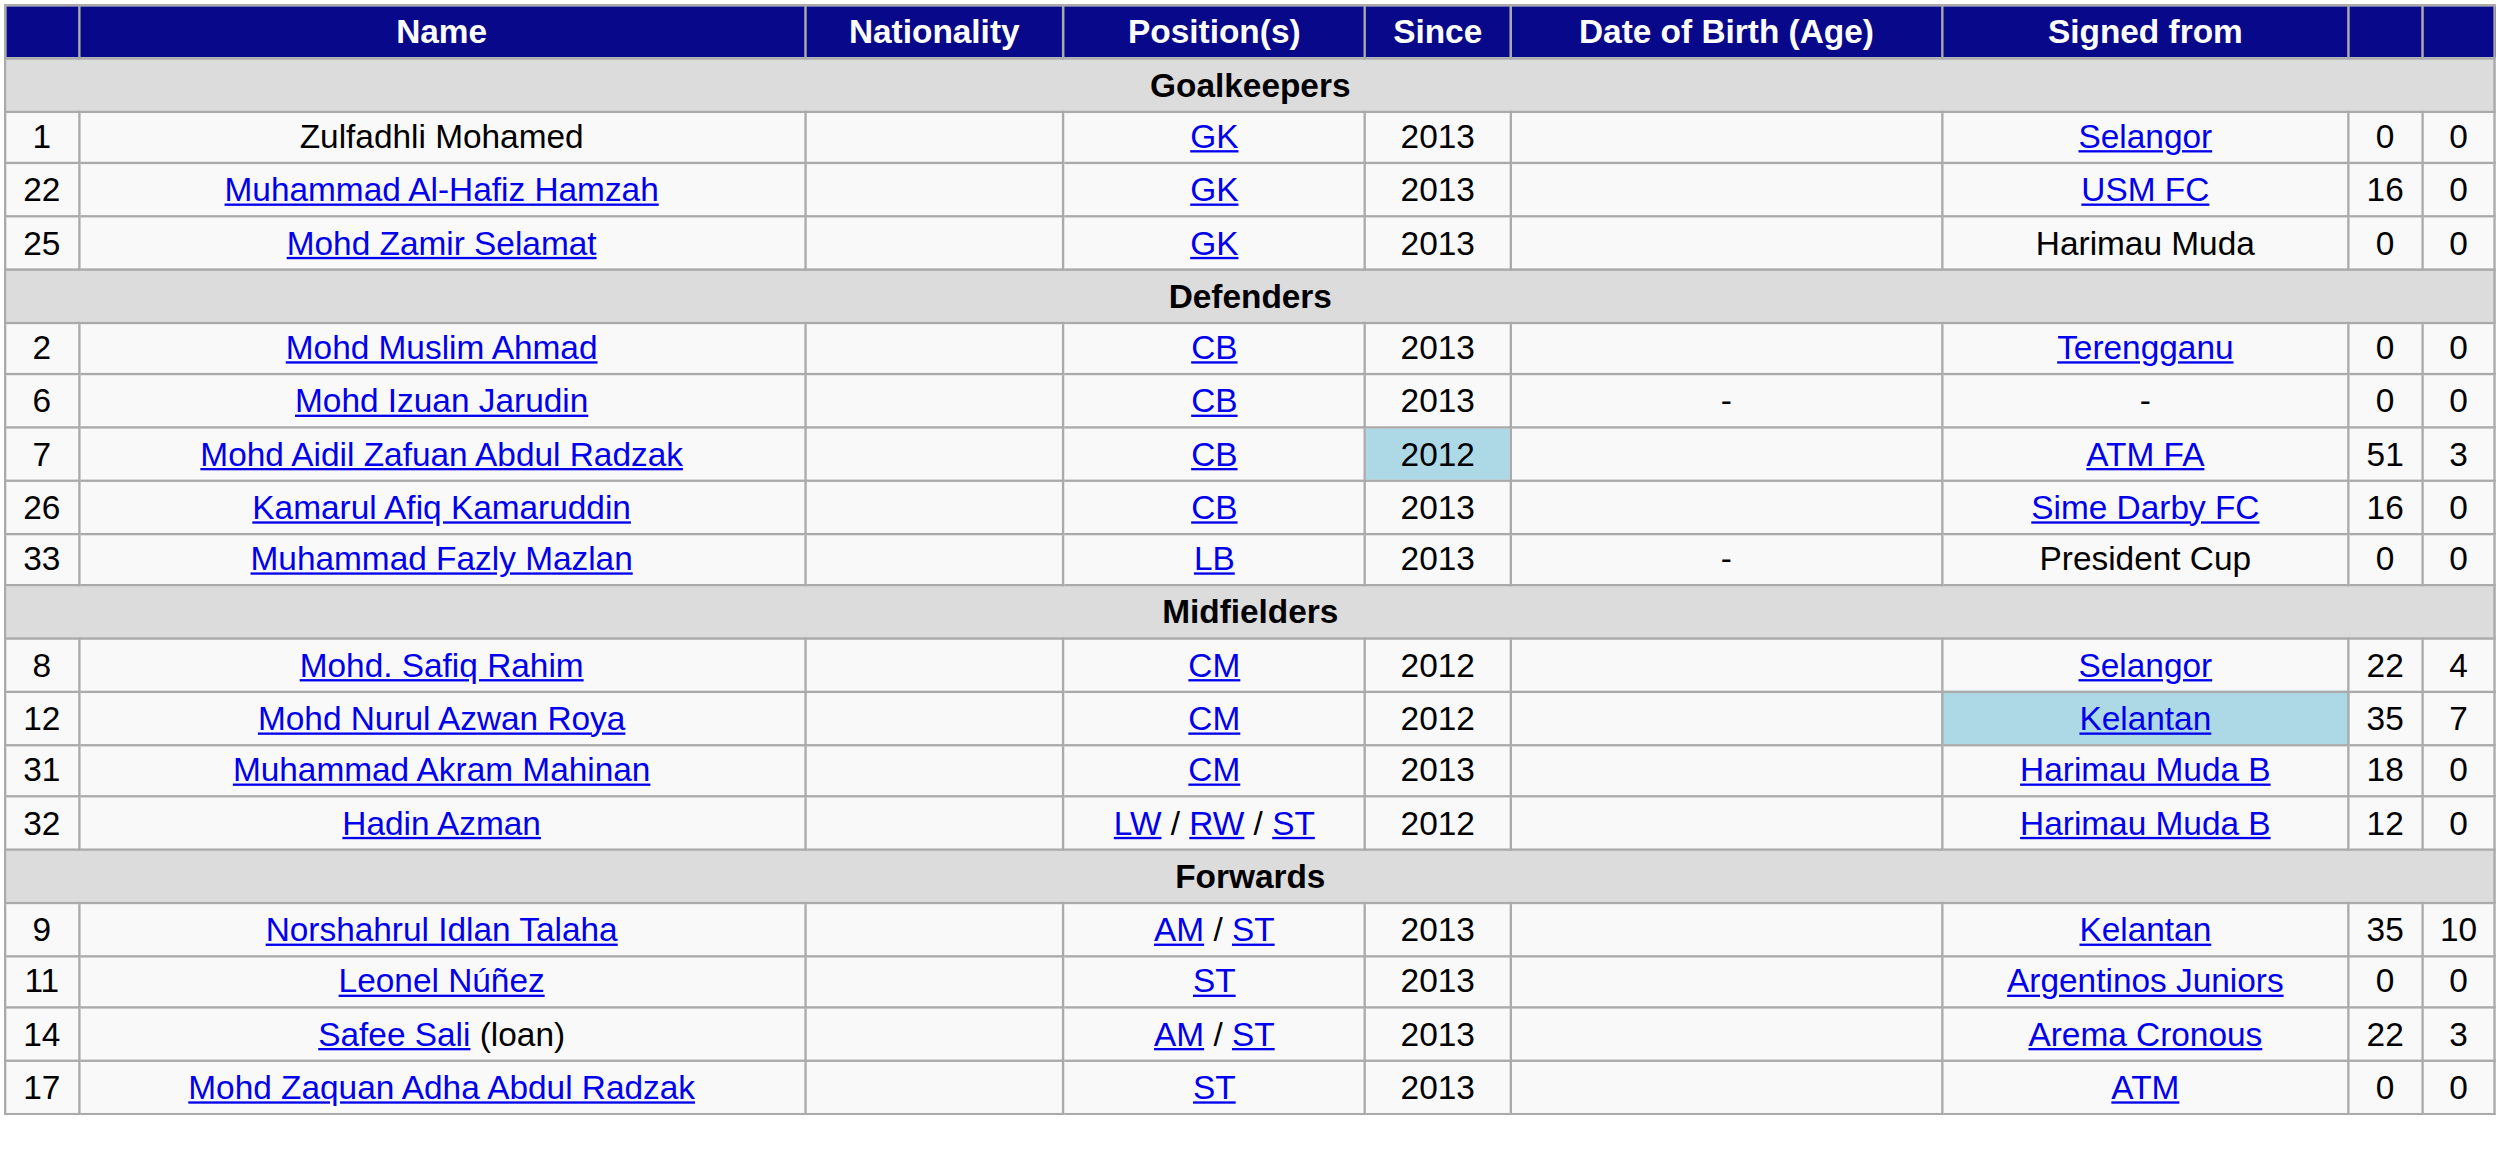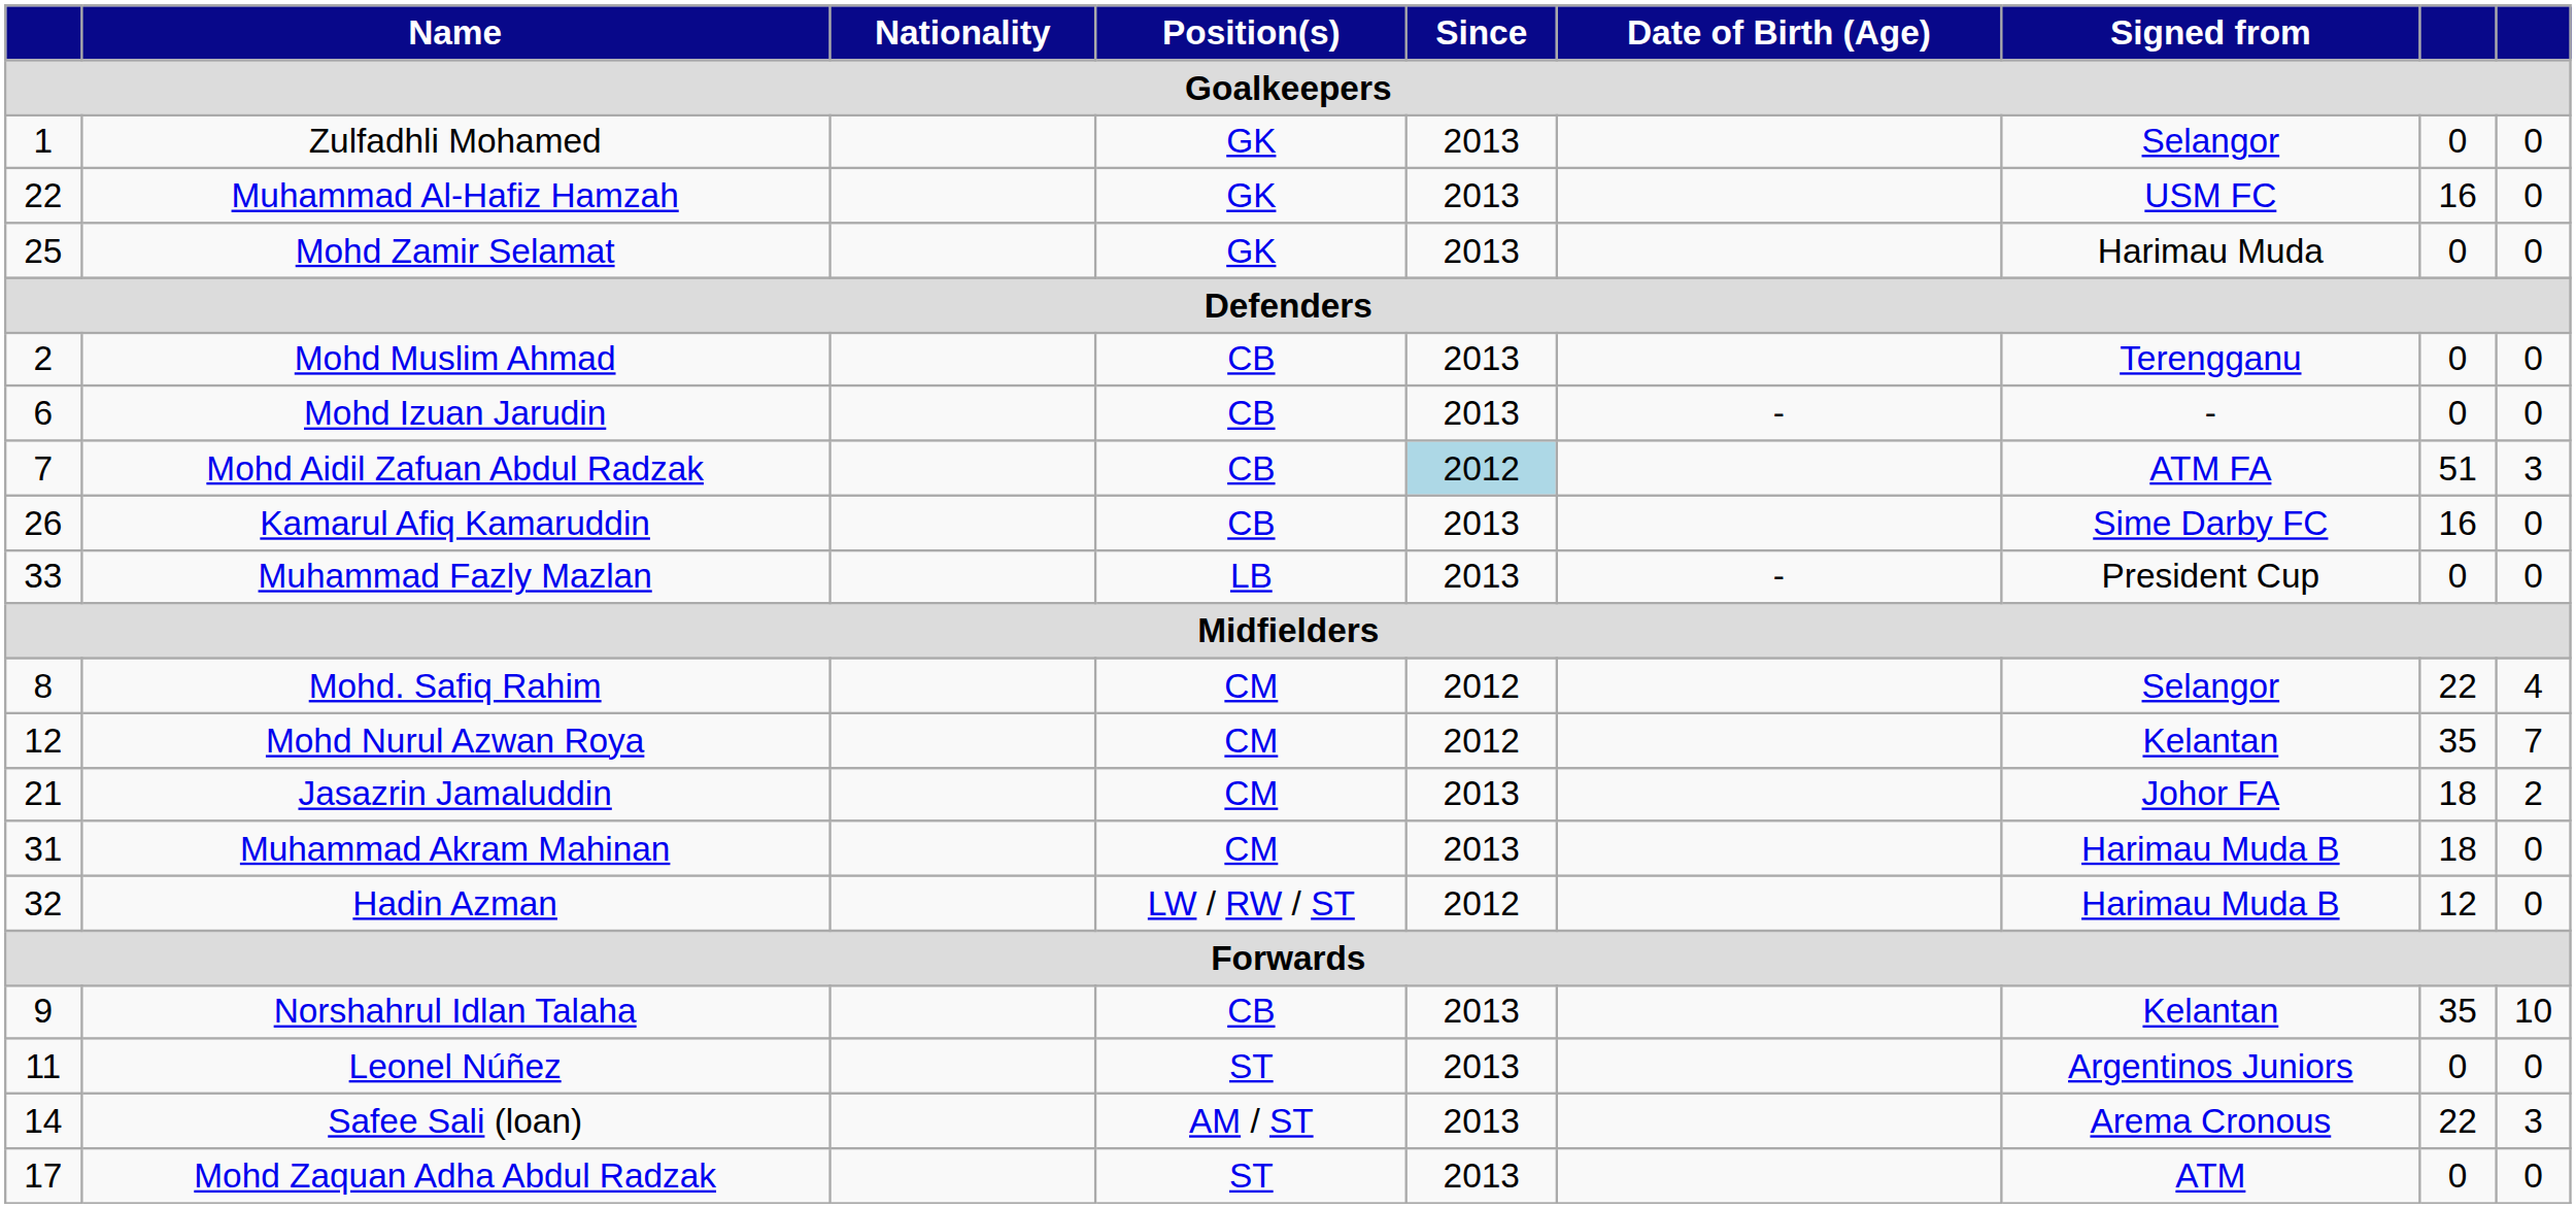Mohd Nurul Azwan Roya | Signed from: lightblue background -> no background
+ row: 21 | Jasazrin Jamaluddin | CM | 2013 | Johor FA | 18 | 2
Norshahrul Idlan Talaha | Position(s): AM / ST -> CB
